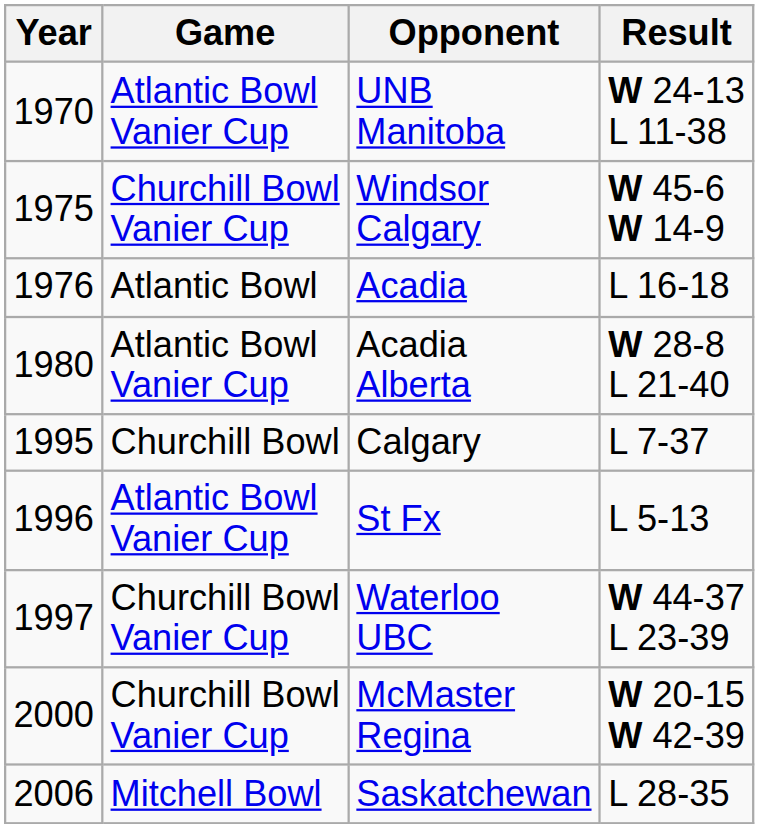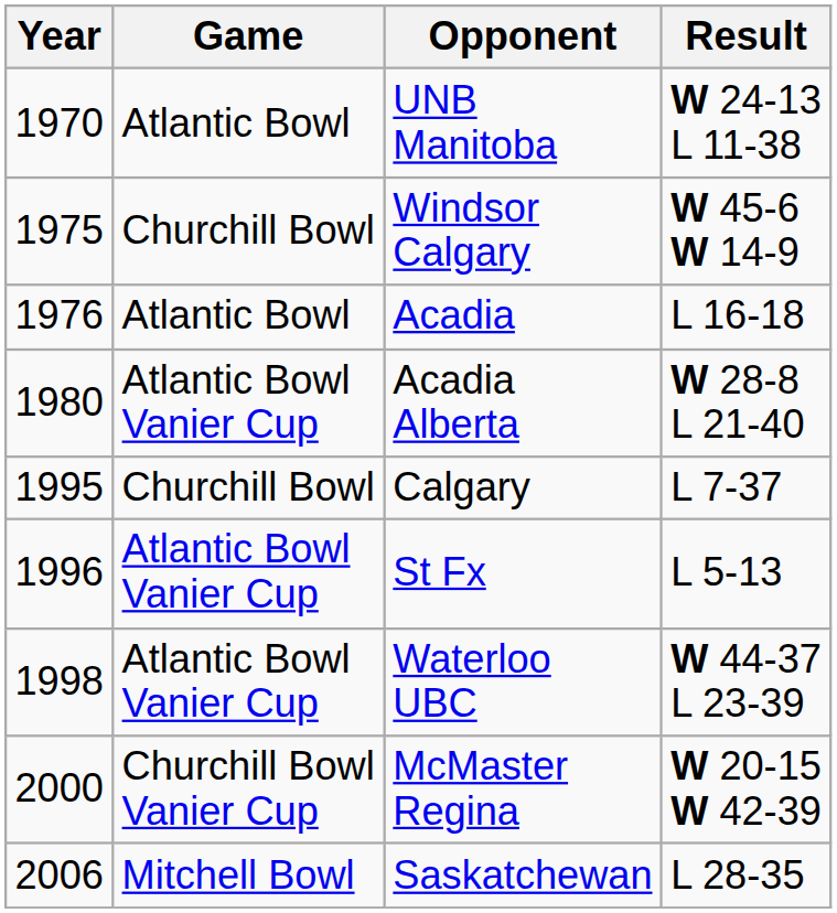UNB Manitoba | Game: Atlantic Bowl Vanier Cup -> Atlantic Bowl
Windsor Calgary | Game: Churchill Bowl Vanier Cup -> Churchill Bowl
Waterloo UBC | Year: 1997 -> 1998
Waterloo UBC | Game: Churchill Bowl Vanier Cup -> Atlantic Bowl Vanier Cup
